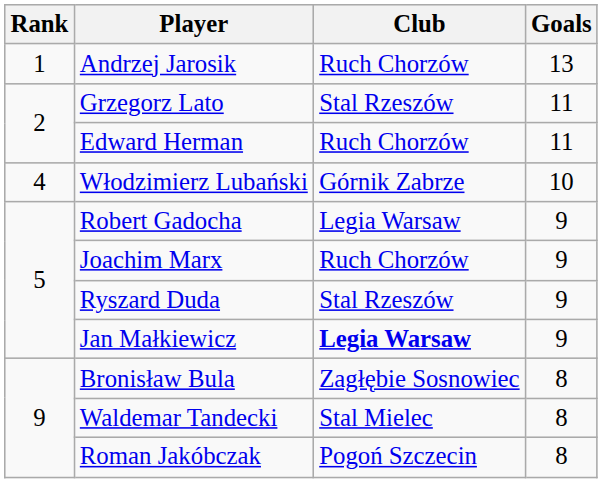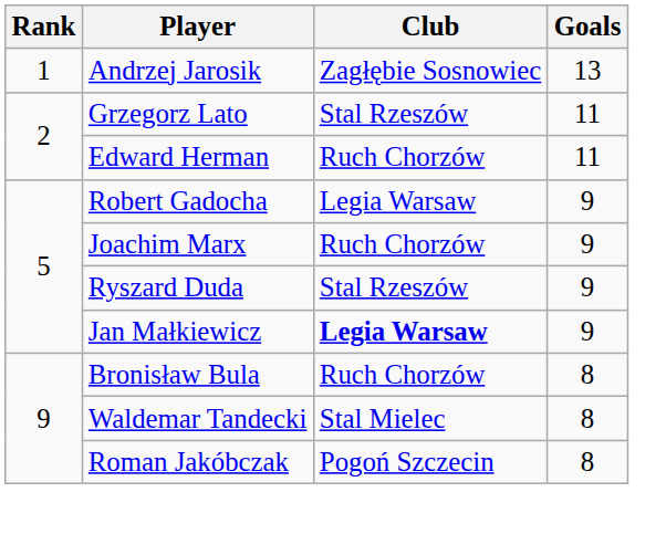Andrzej Jarosik | Club: Ruch Chorzów -> Zagłębie Sosnowiec
- row: 4 | Włodzimierz Lubański | Górnik Zabrze | 10
Bronisław Bula | Club: Zagłębie Sosnowiec -> Ruch Chorzów
